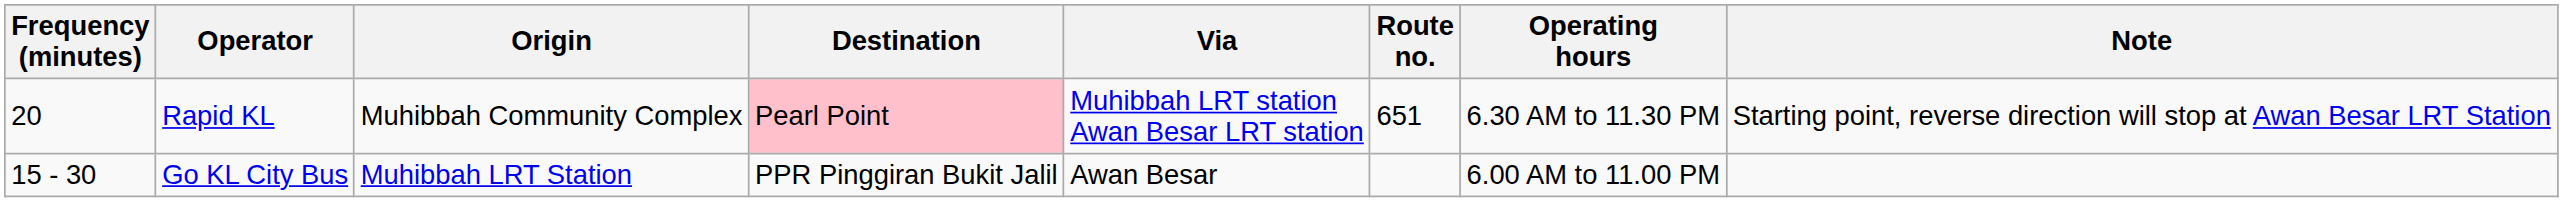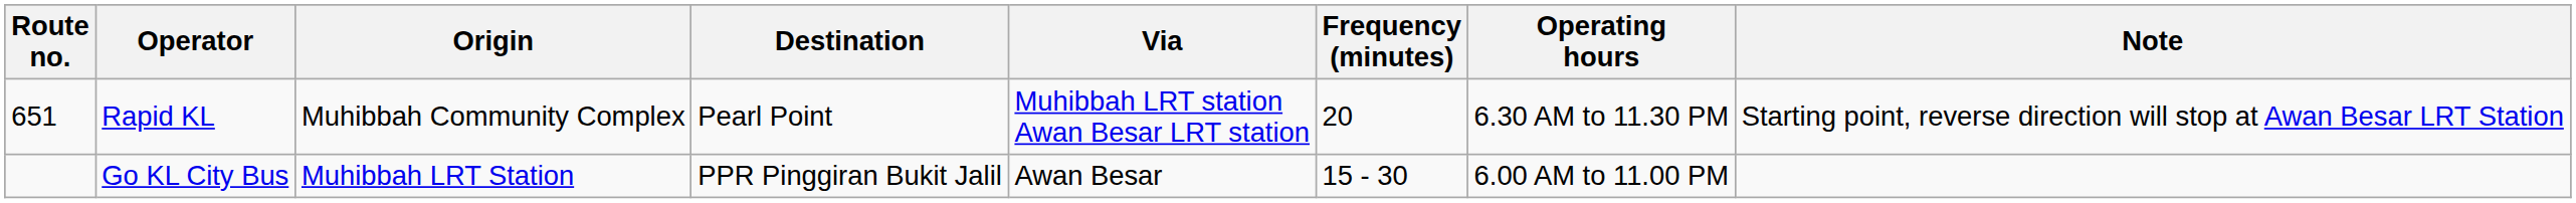columns swapped: Route no. <-> Frequency (minutes)
Rapid KL | Destination: pink background -> no background
